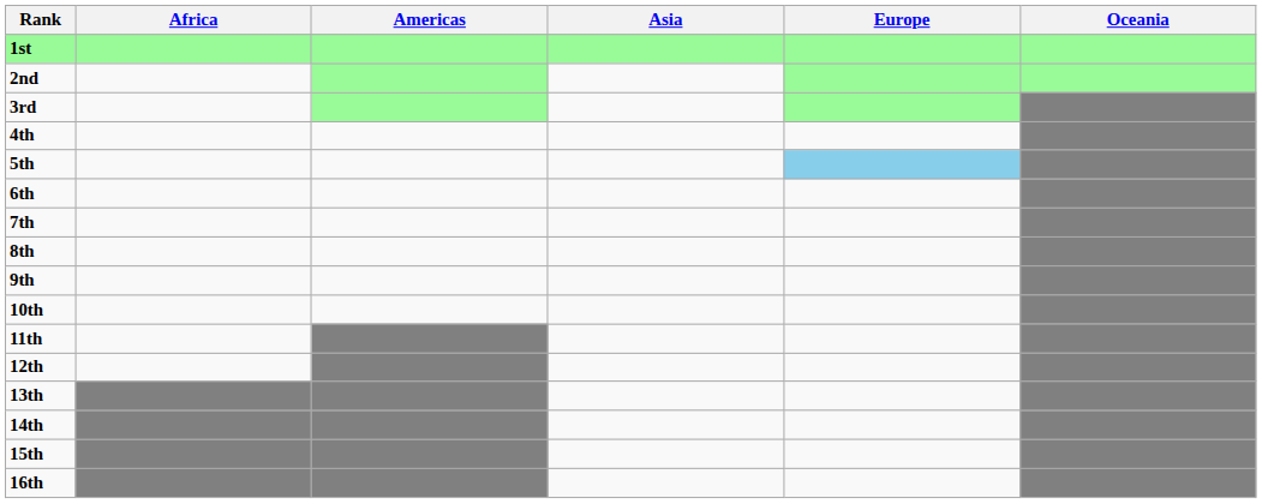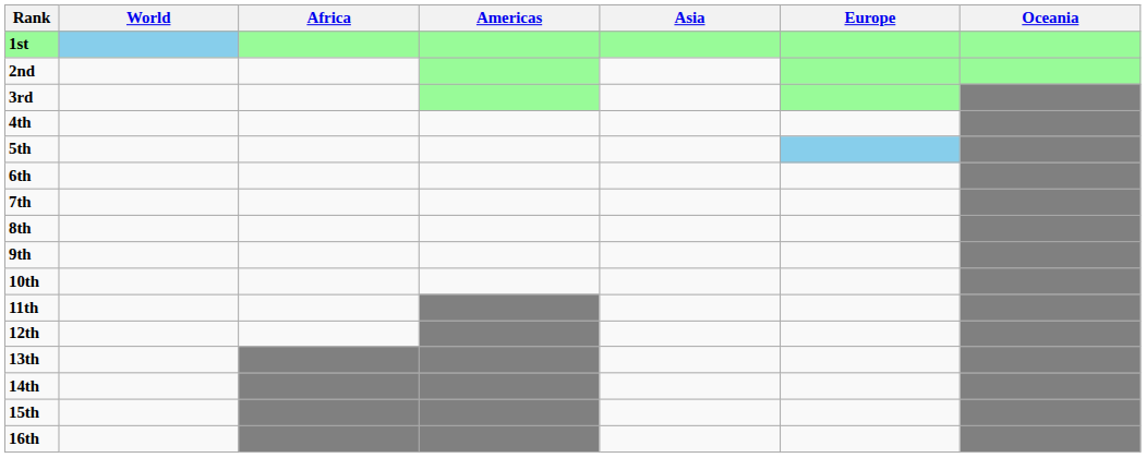+ column: World
